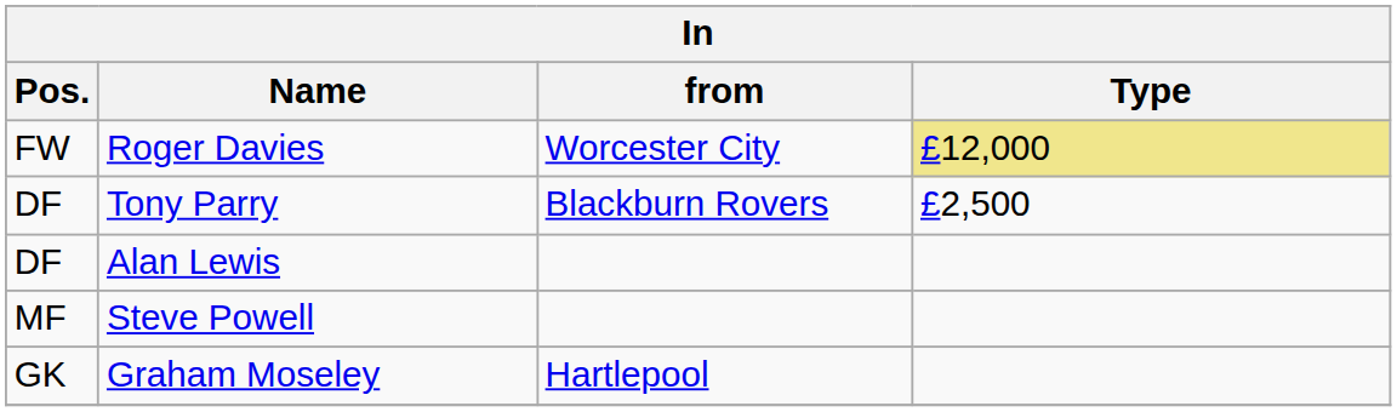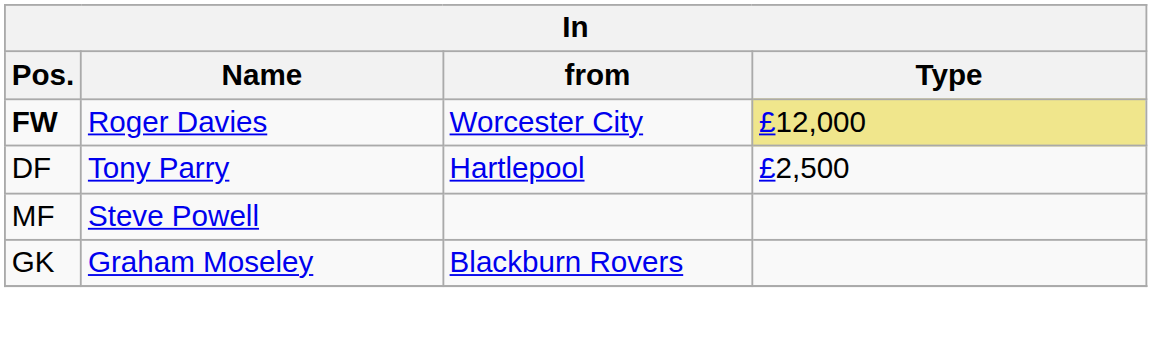Roger Davies | Pos.: normal -> bold
Tony Parry | from: Blackburn Rovers -> Hartlepool
- row: DF | Alan Lewis
Graham Moseley | from: Hartlepool -> Blackburn Rovers
